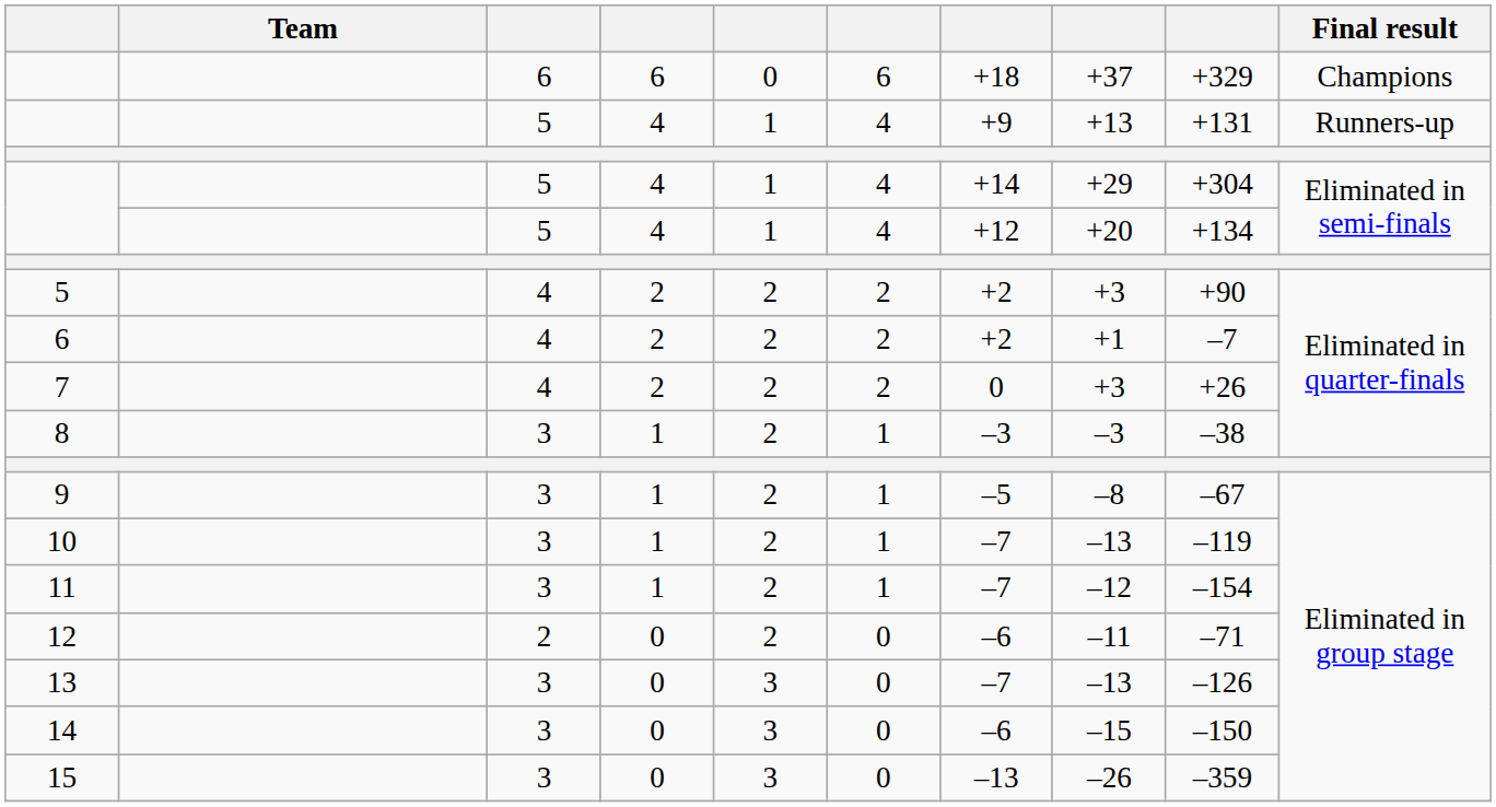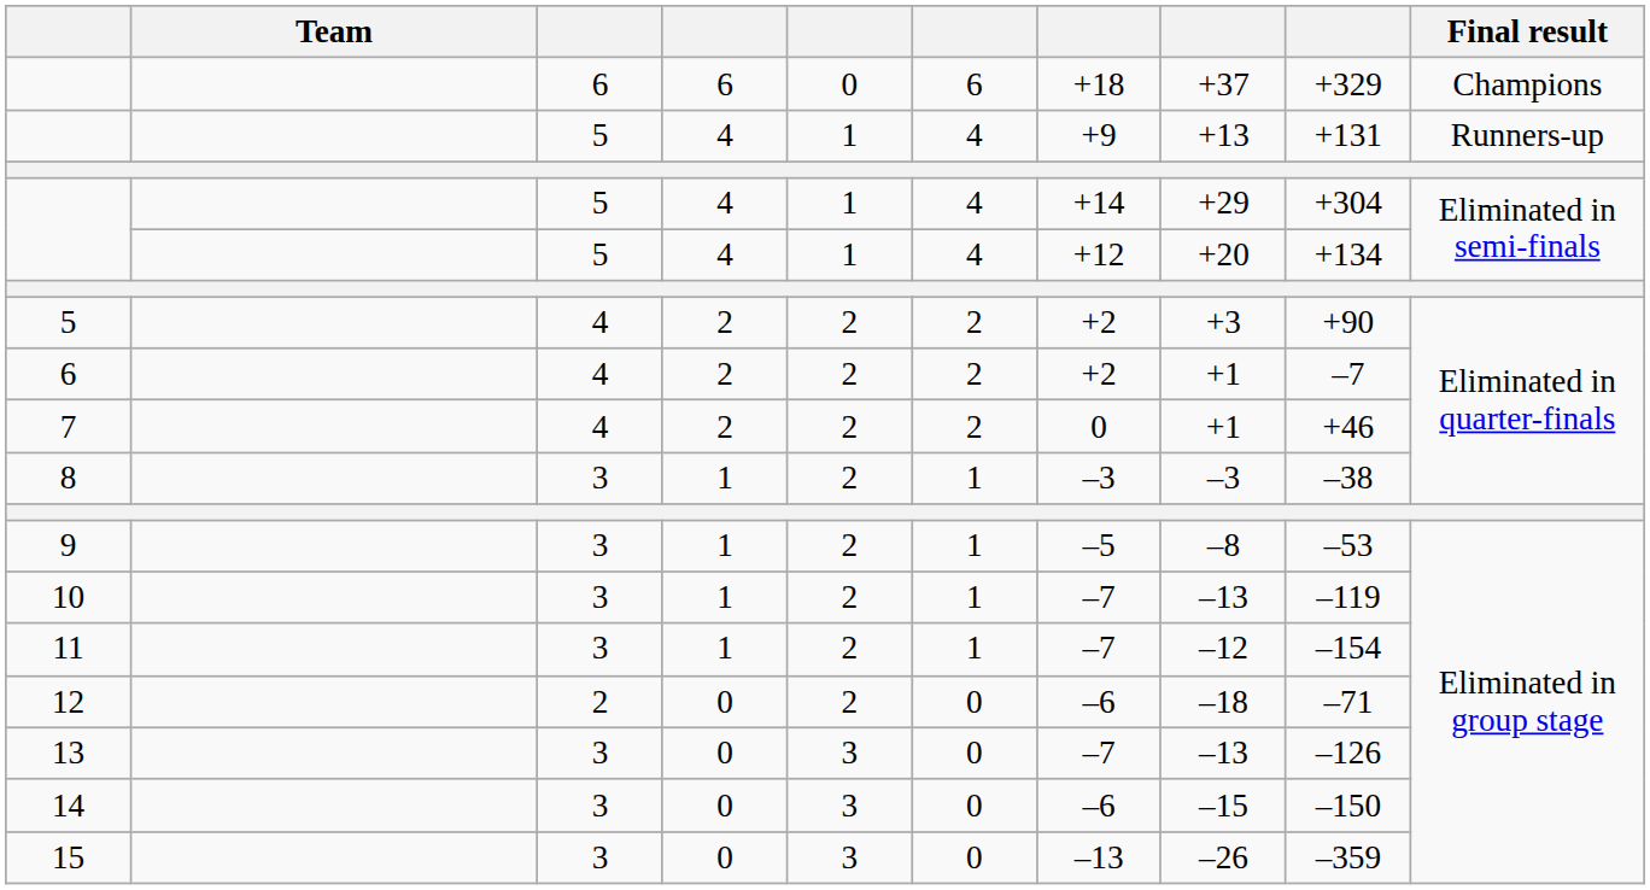7 | column 8: +3 -> +1
7 | column 9: +26 -> +46
9 | column 9: –67 -> –53
12 | column 8: –11 -> –18
